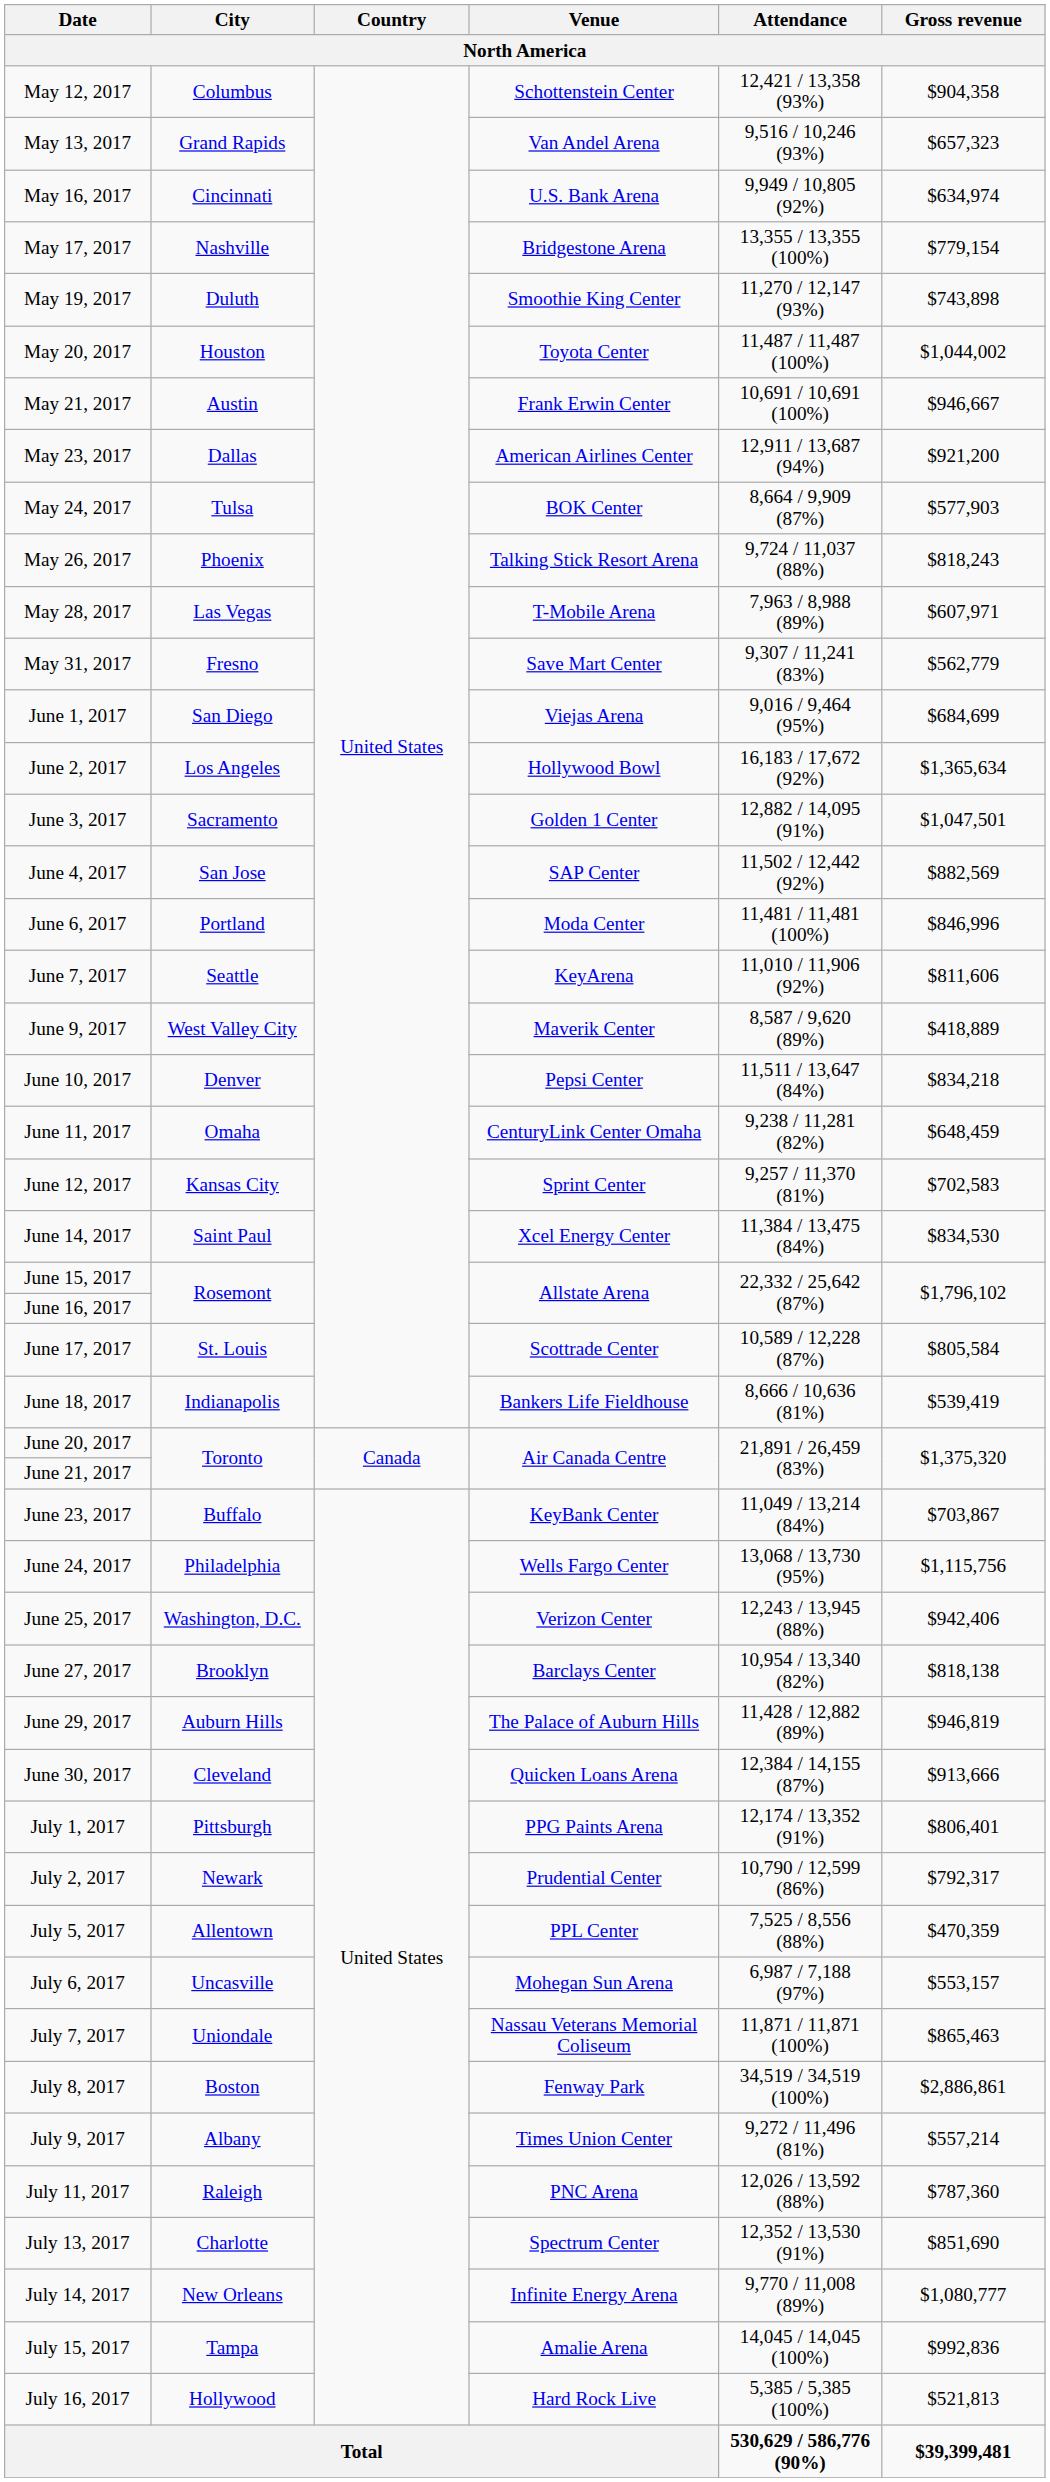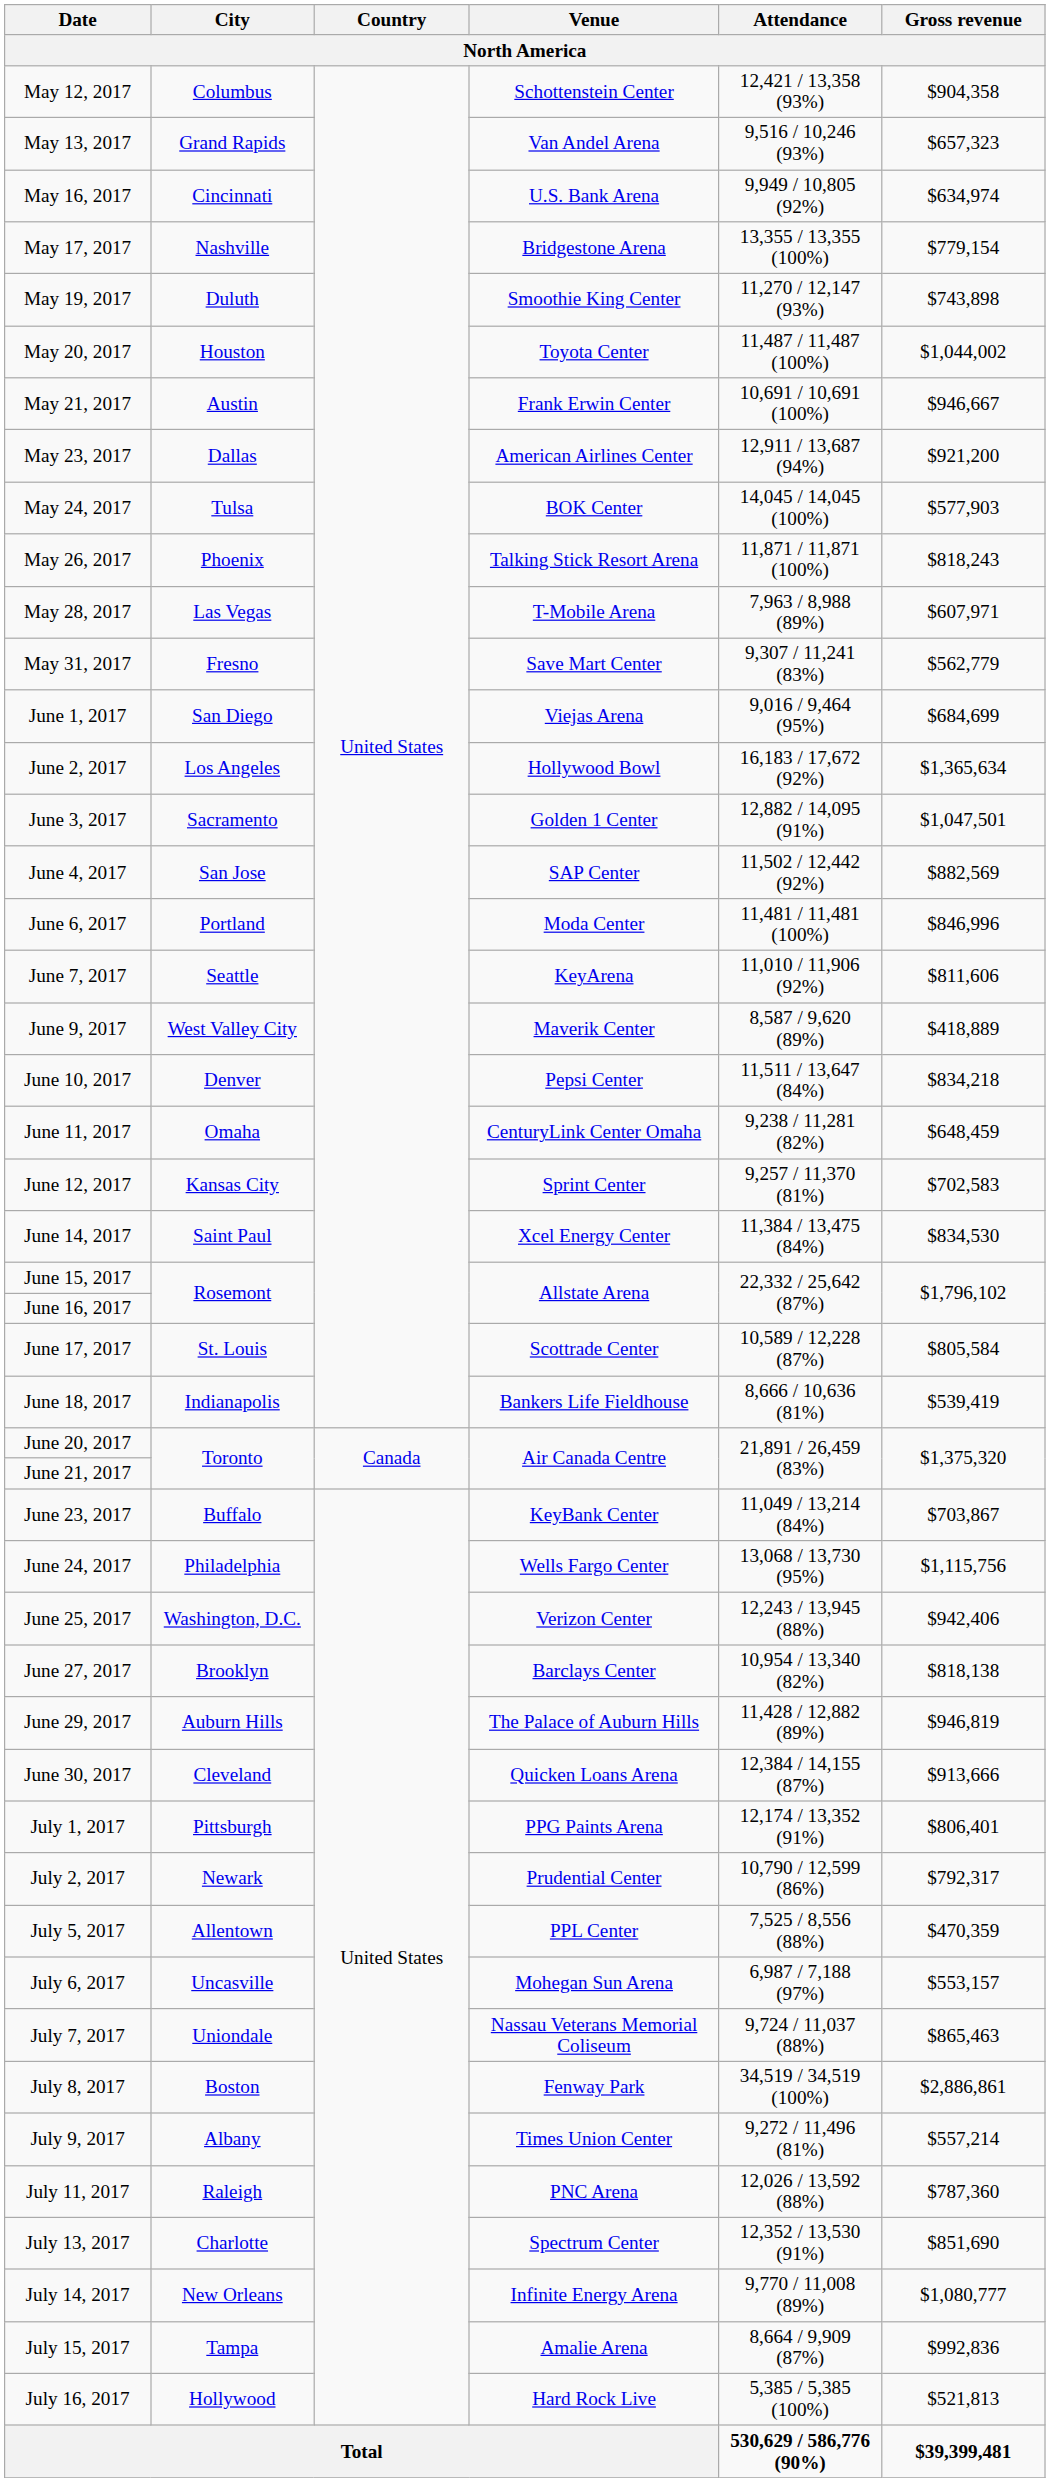May 24, 2017 | Attendance: 8,664 / 9,909 (87%) -> 14,045 / 14,045 (100%)
May 26, 2017 | Attendance: 9,724 / 11,037 (88%) -> 11,871 / 11,871 (100%)
July 7, 2017 | Attendance: 11,871 / 11,871 (100%) -> 9,724 / 11,037 (88%)
July 15, 2017 | Attendance: 14,045 / 14,045 (100%) -> 8,664 / 9,909 (87%)
